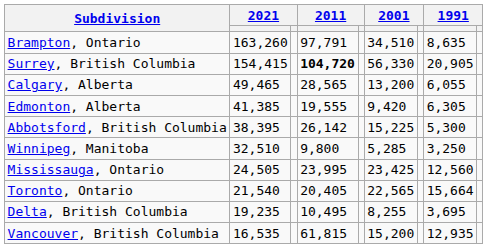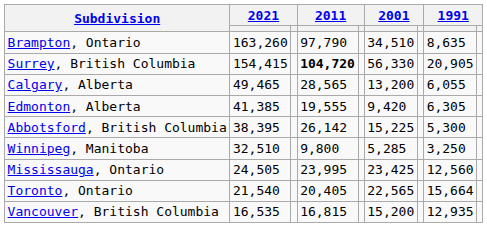Brampton, Ontario | column 4: 97,791 -> 97,790
- row: Delta, British Columbia | 19,235 | 10,495 | 8,255 | 3,695
Vancouver, British Columbia | column 4: 61,815 -> 16,815
